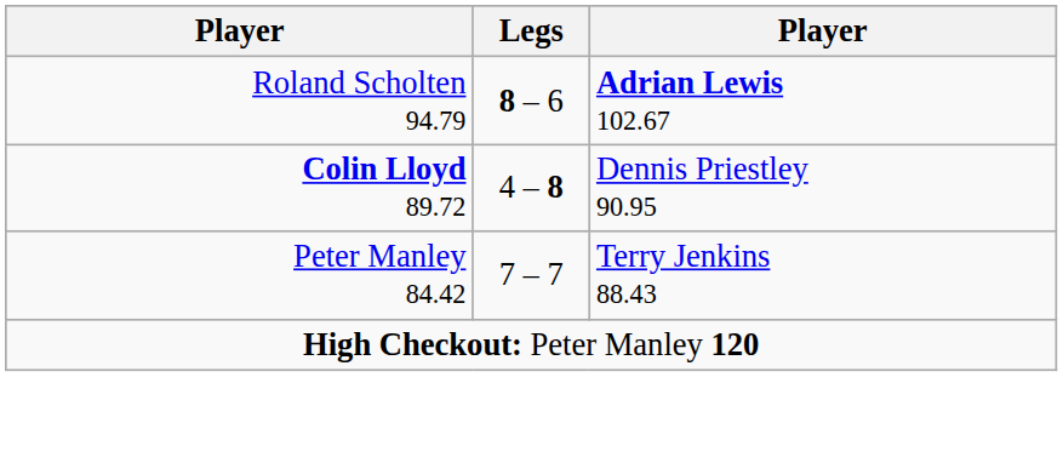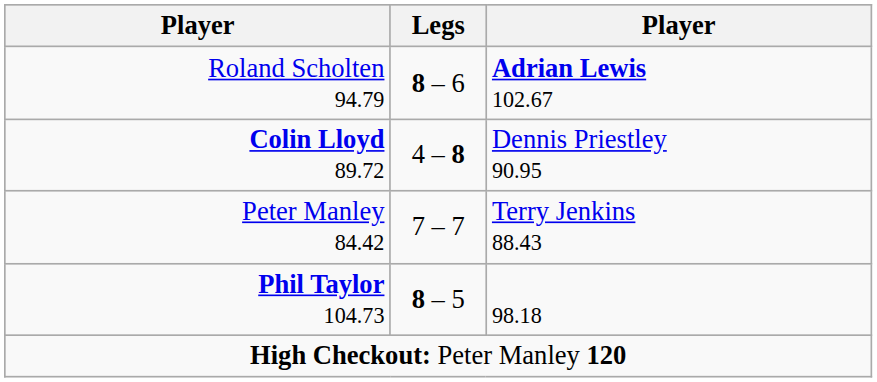+ row: Phil Taylor 104.73 | 8 – 5 | 98.18
